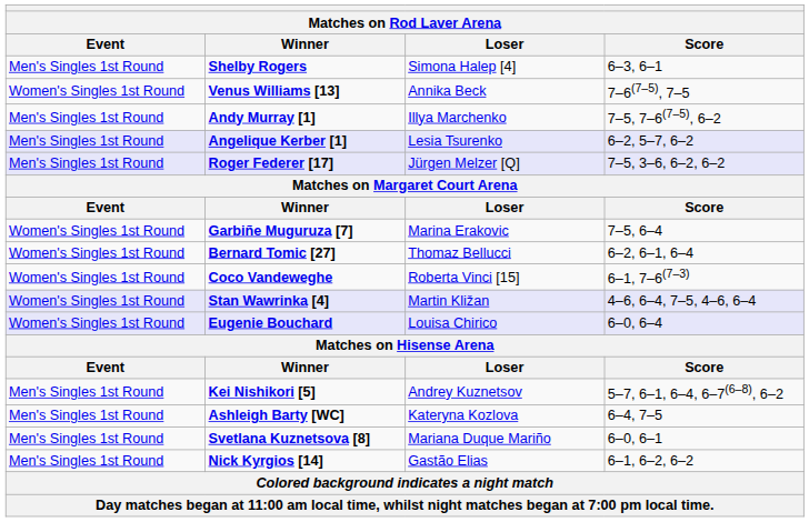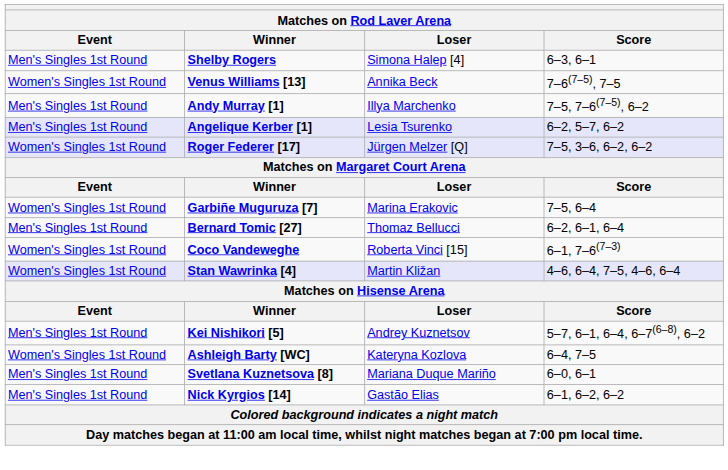Roger Federer [17] | Event: Men's Singles 1st Round -> Women's Singles 1st Round
Bernard Tomic [27] | Event: Women's Singles 1st Round -> Men's Singles 1st Round
- row: Women's Singles 1st Round | Eugenie Bouchard | Louisa Chirico | 6–0, 6–4
Ashleigh Barty [WC] | Event: Men's Singles 1st Round -> Women's Singles 1st Round
